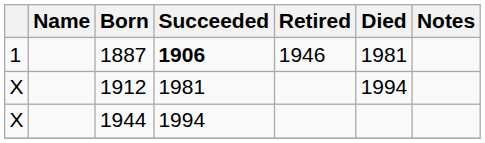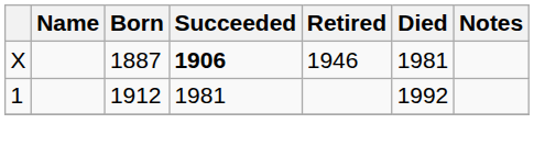1887 | column 1: 1 -> X
1912 | column 1: X -> 1
1912 | Died: 1994 -> 1992
- row: X | 1944 | 1994
